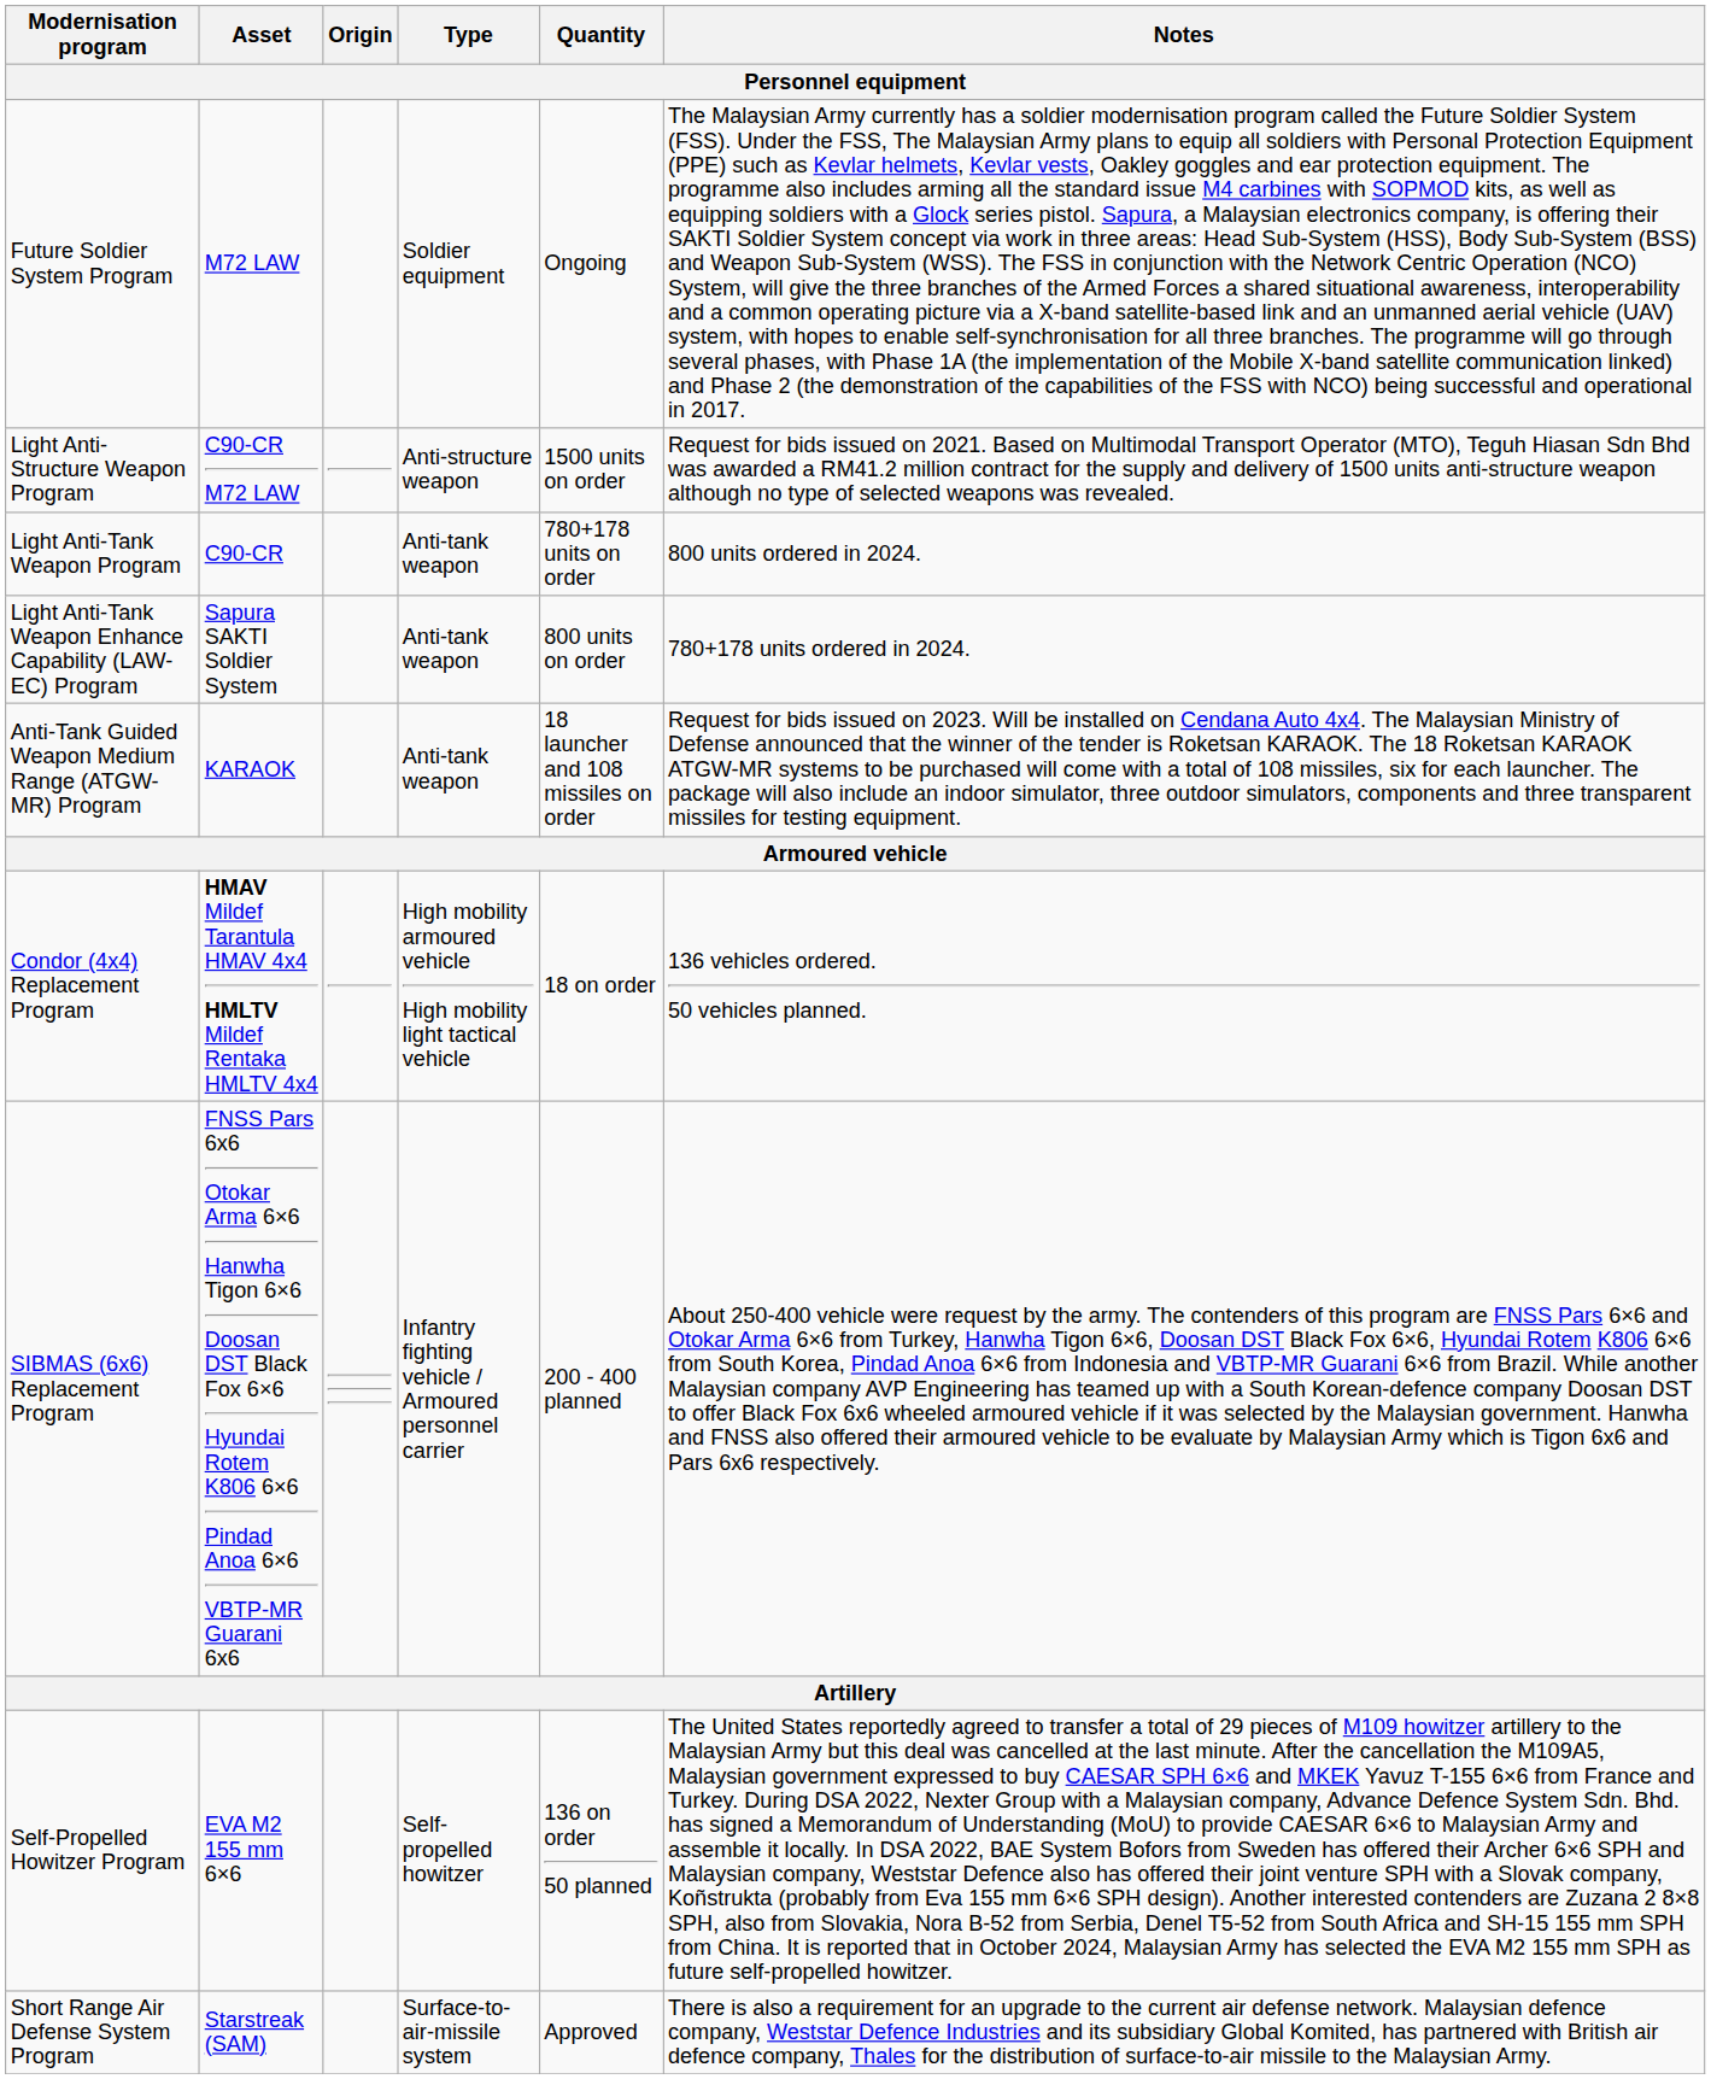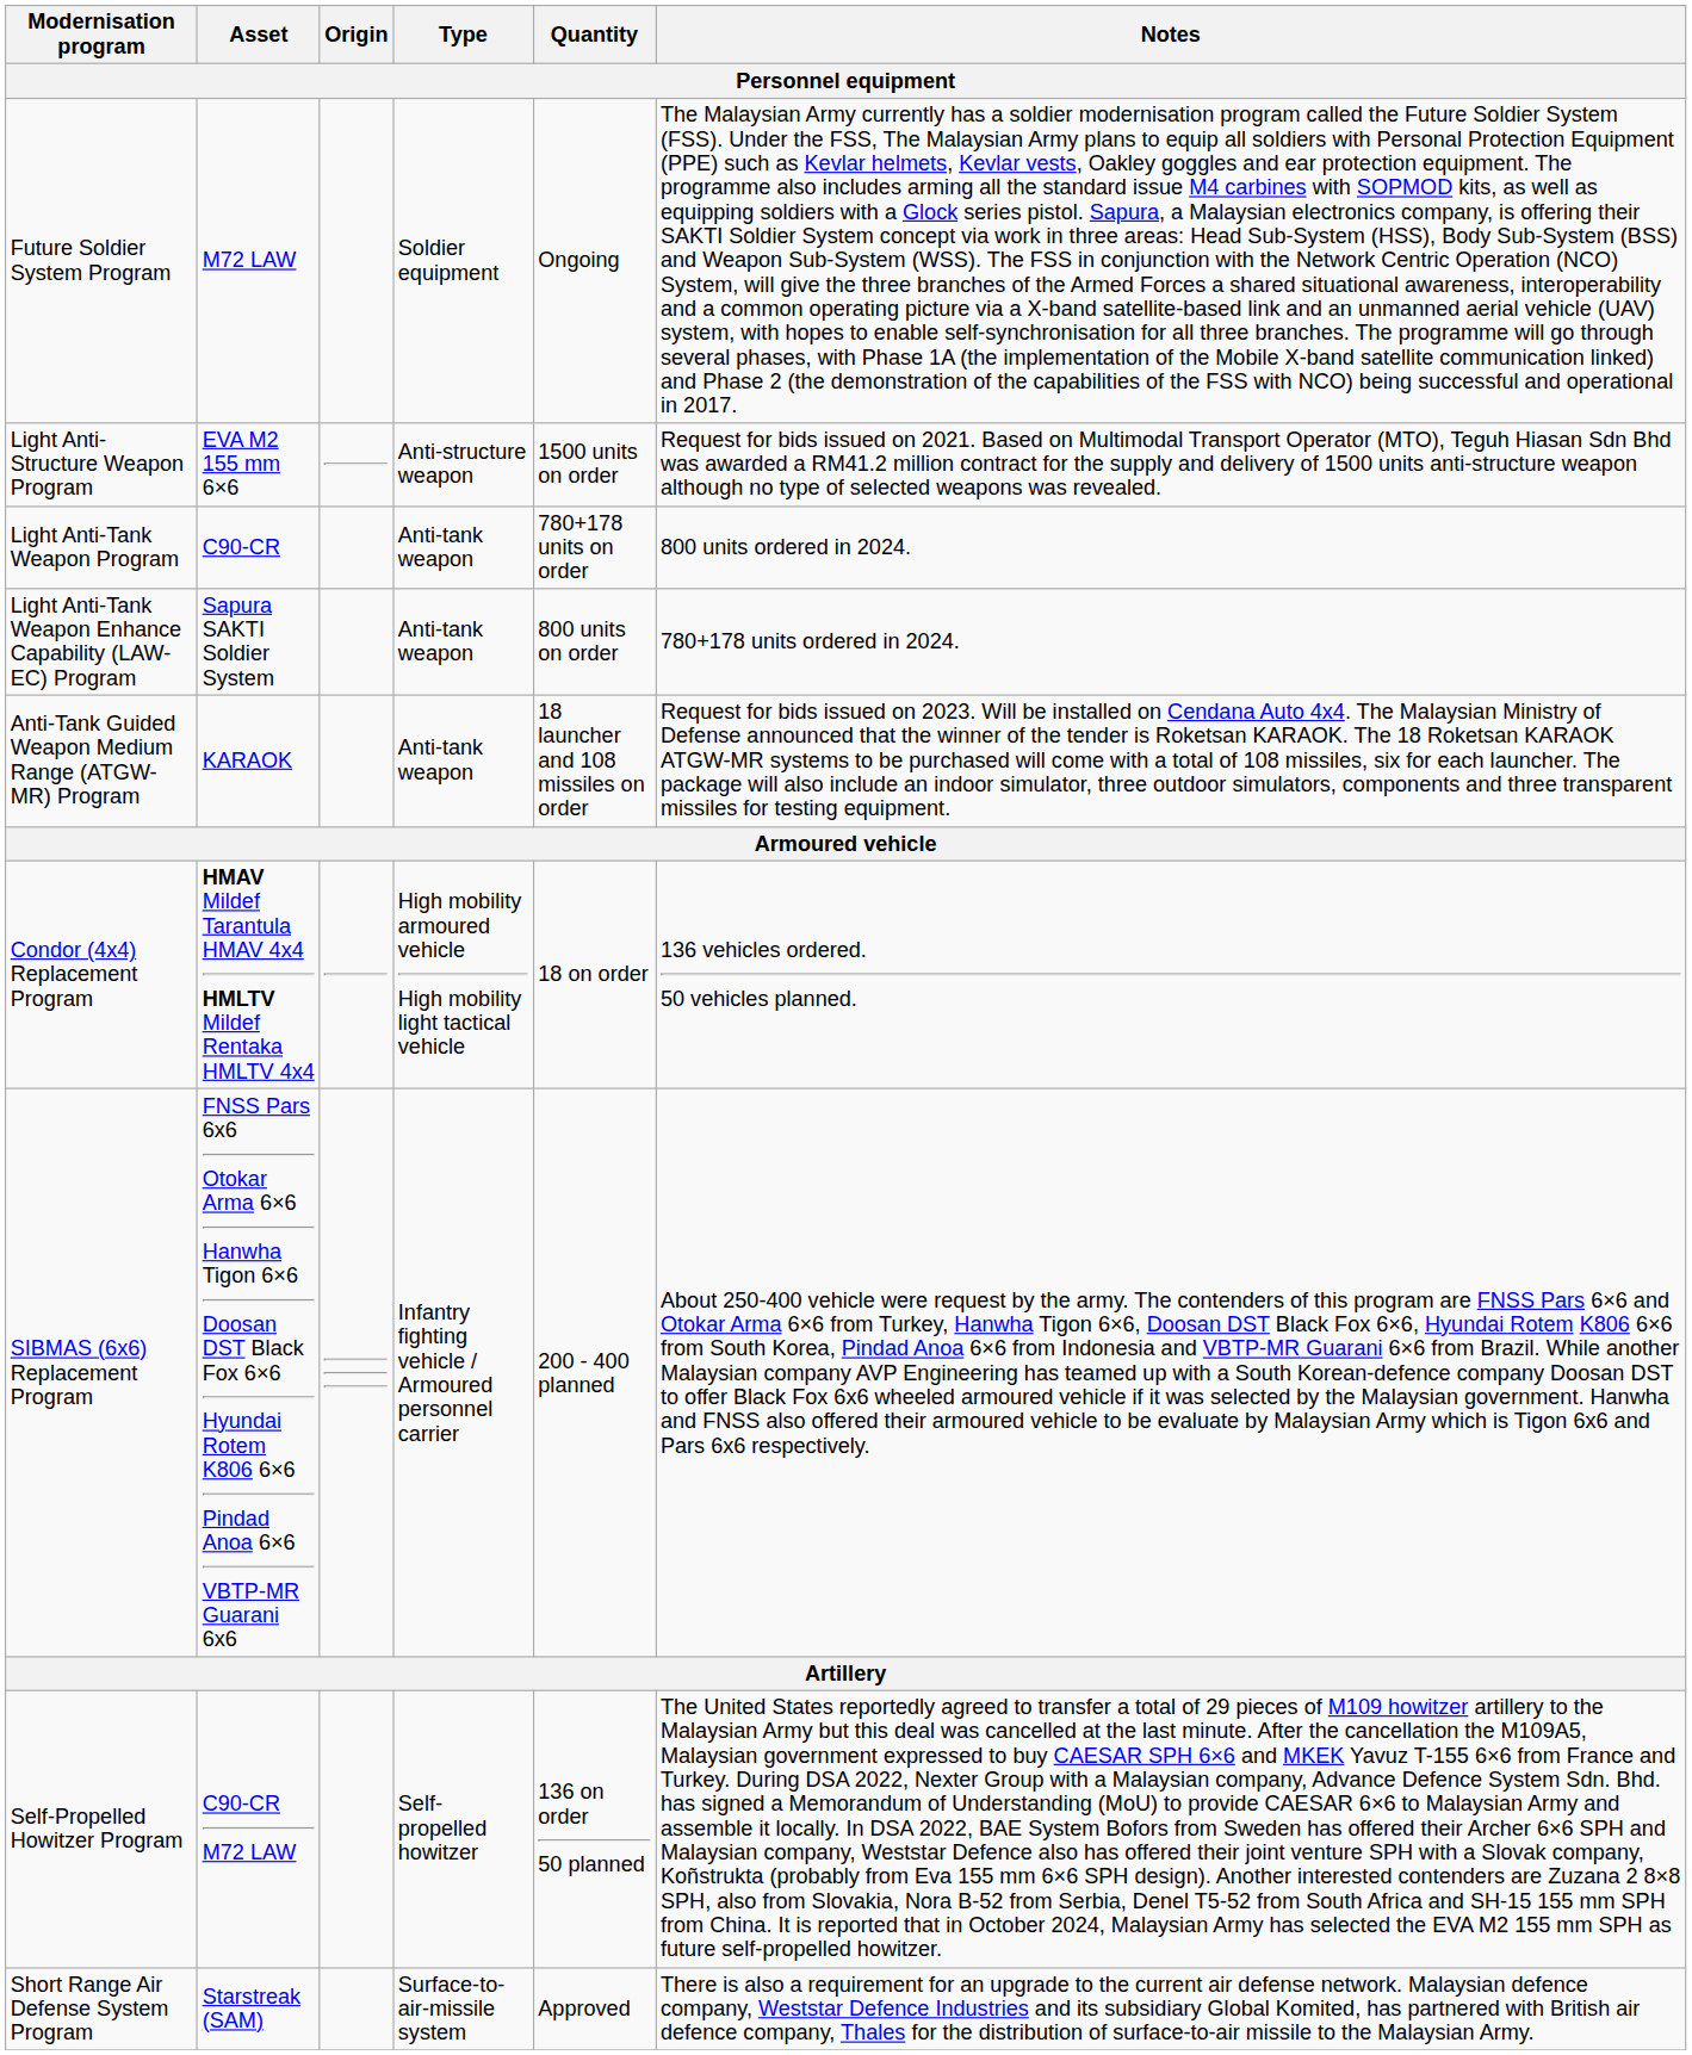Light Anti-Structure Weapon Program | Asset: C90-CR M72 LAW -> EVA M2 155 mm 6×6
Self-Propelled Howitzer Program | Asset: EVA M2 155 mm 6×6 -> C90-CR M72 LAW
